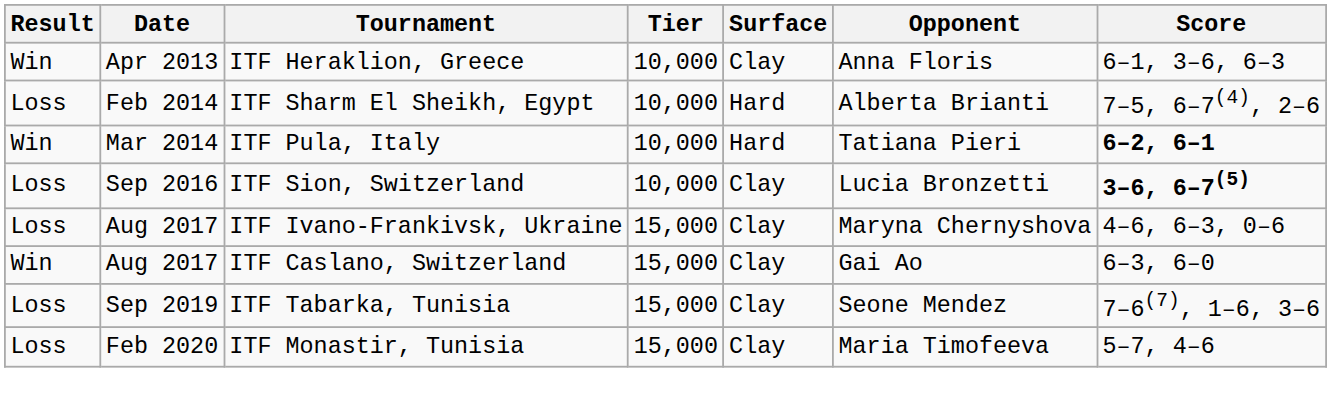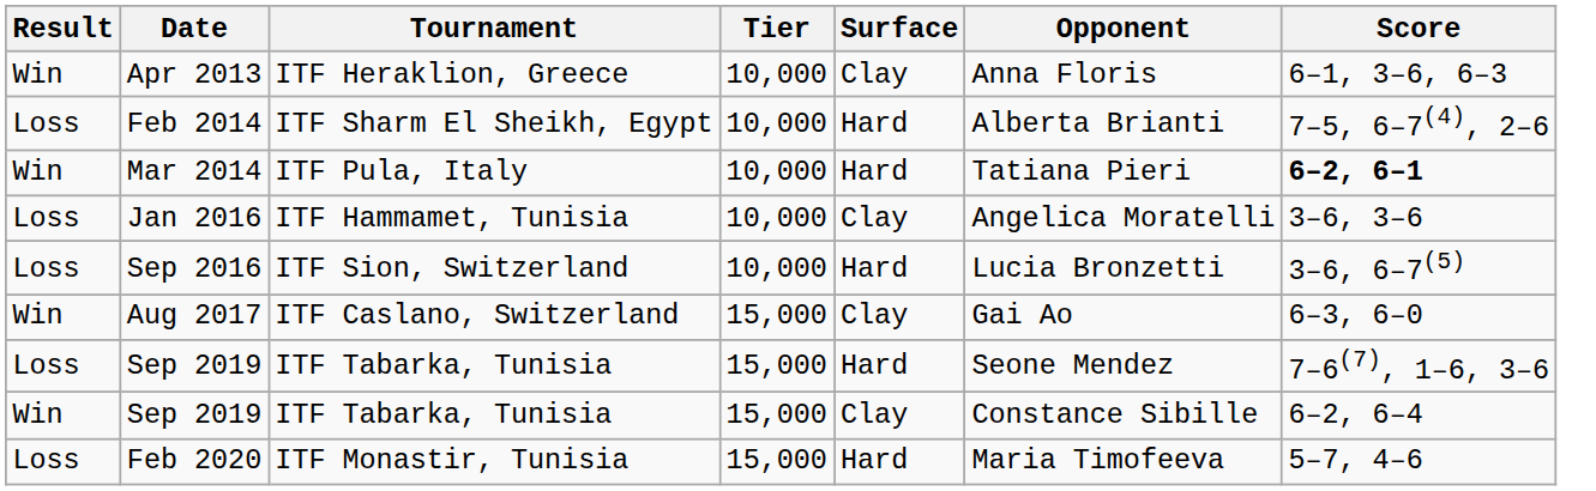+ row: Loss | Jan 2016 | ITF Hammamet, Tunisia | 10,000 | Clay | Angelica Moratelli | 3–6, 3–6
ITF Sion, Switzerland | Surface: Clay -> Hard
ITF Sion, Switzerland | Score: bold -> normal
- row: Loss | Aug 2017 | ITF Ivano-Frankivsk, Ukraine | 15,000 | Clay | Maryna Chernyshova | 4–6, 6–3, 0–6
Loss / ITF Tabarka, Tunisia | Surface: Clay -> Hard
+ row: Win | Sep 2019 | ITF Tabarka, Tunisia | 15,000 | Clay | Constance Sibille | 6–2, 6–4
ITF Monastir, Tunisia | Surface: Clay -> Hard
